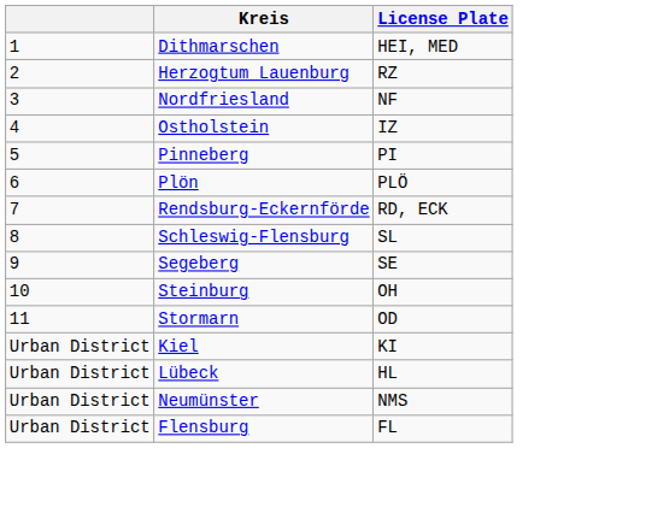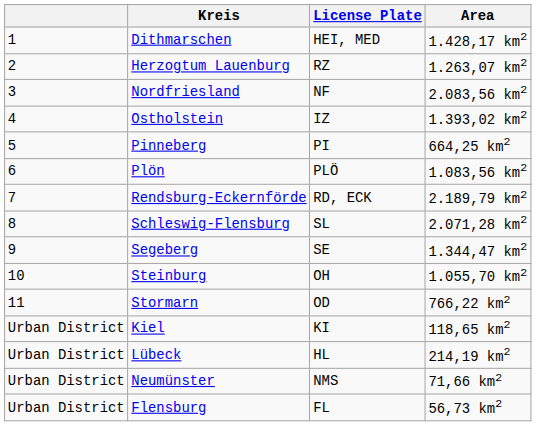+ column: Area | 1.428,17 km2 | 1.263,07 km2 | 2.083,56 km2 | 1.393,02 km2 | 664,25 km2 | 1.083,56 km2 | 2.189,79 km2 | 2.071,28 km2 | 1.344,47 km2 | 1.055,70 km2 | 766,22 km2 | 118,65 km2 | 214,19 km2 | 71,66 km2 | 56,73 km2
